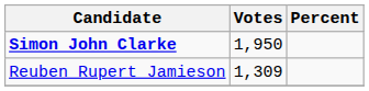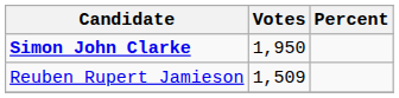Reuben Rupert Jamieson | Votes: 1,309 -> 1,509
